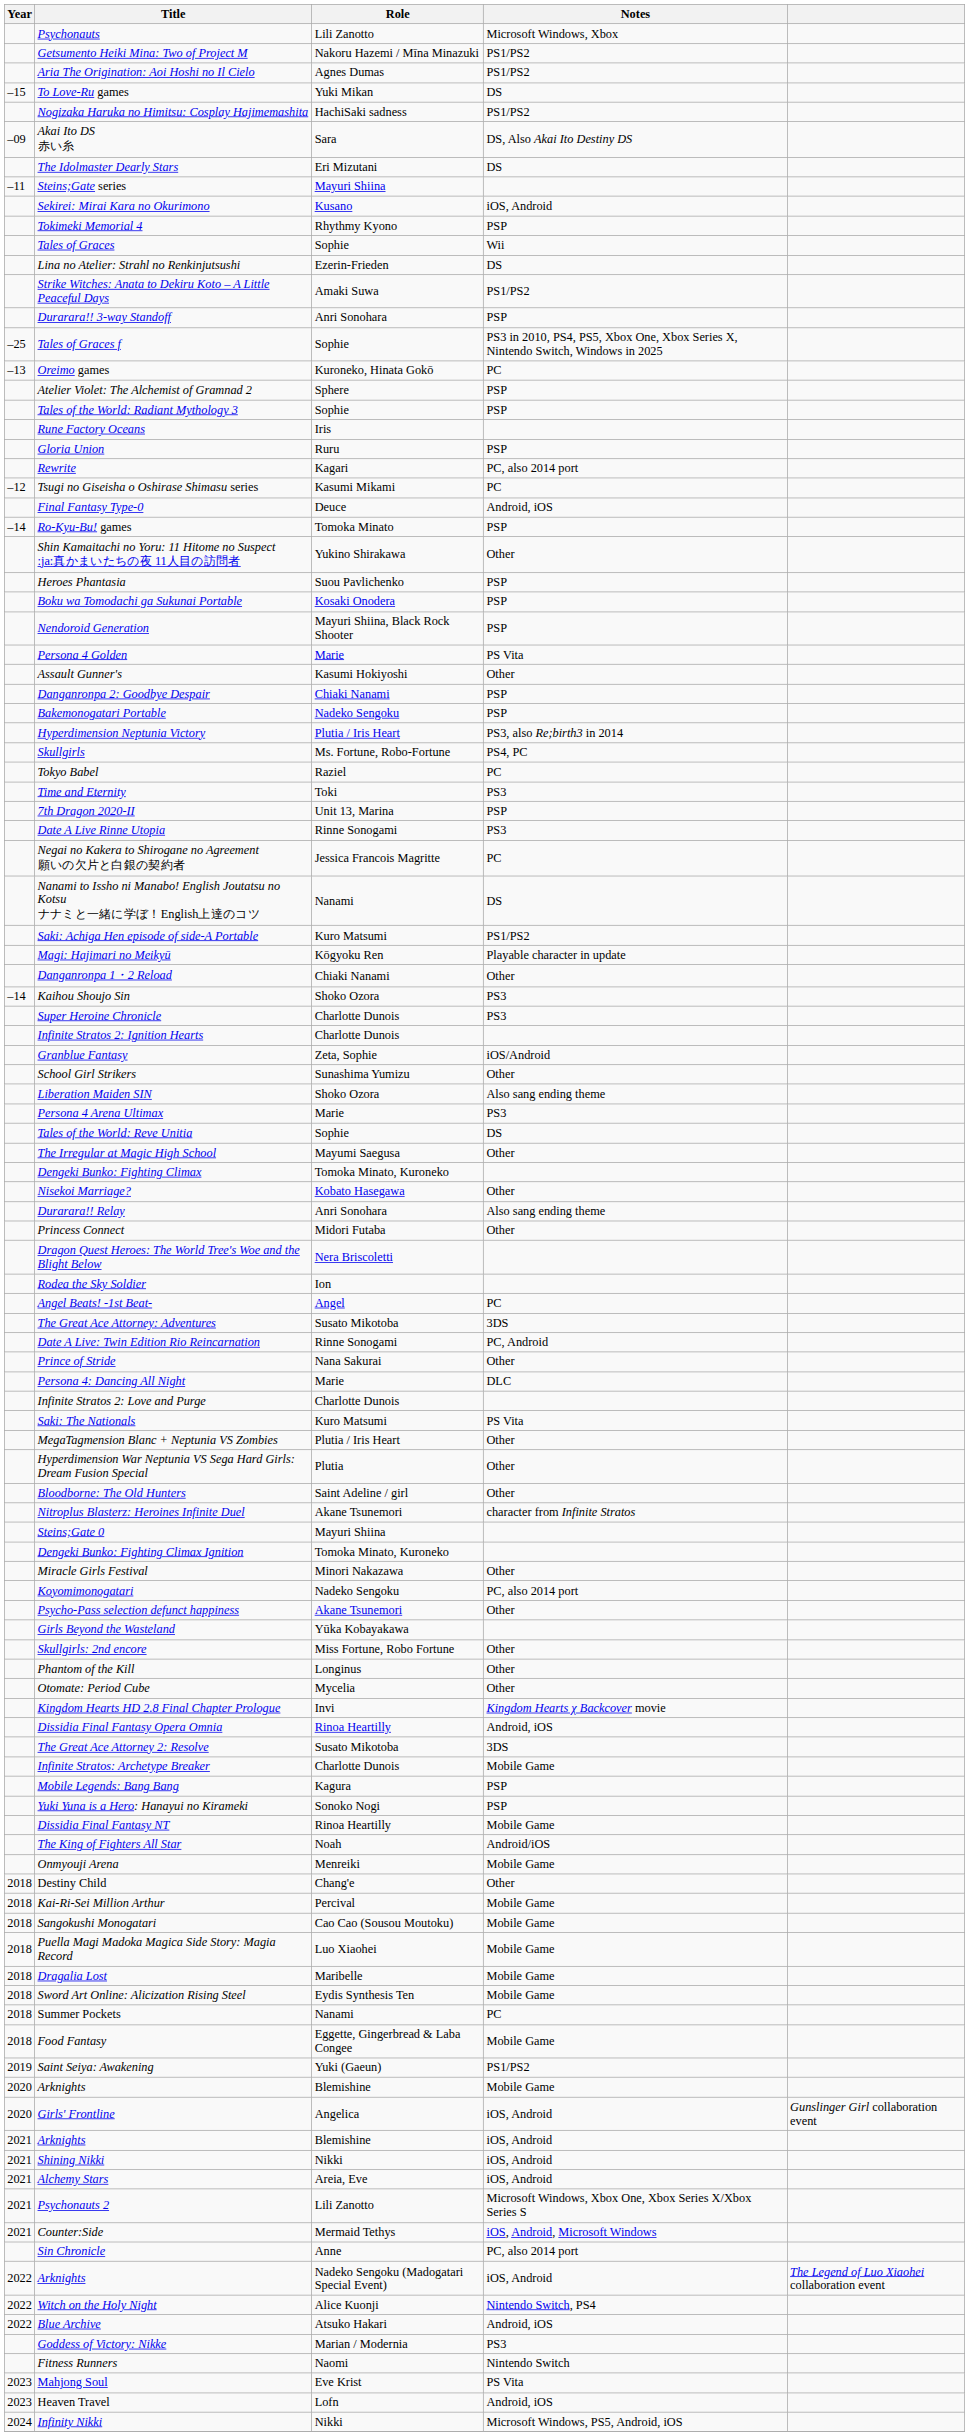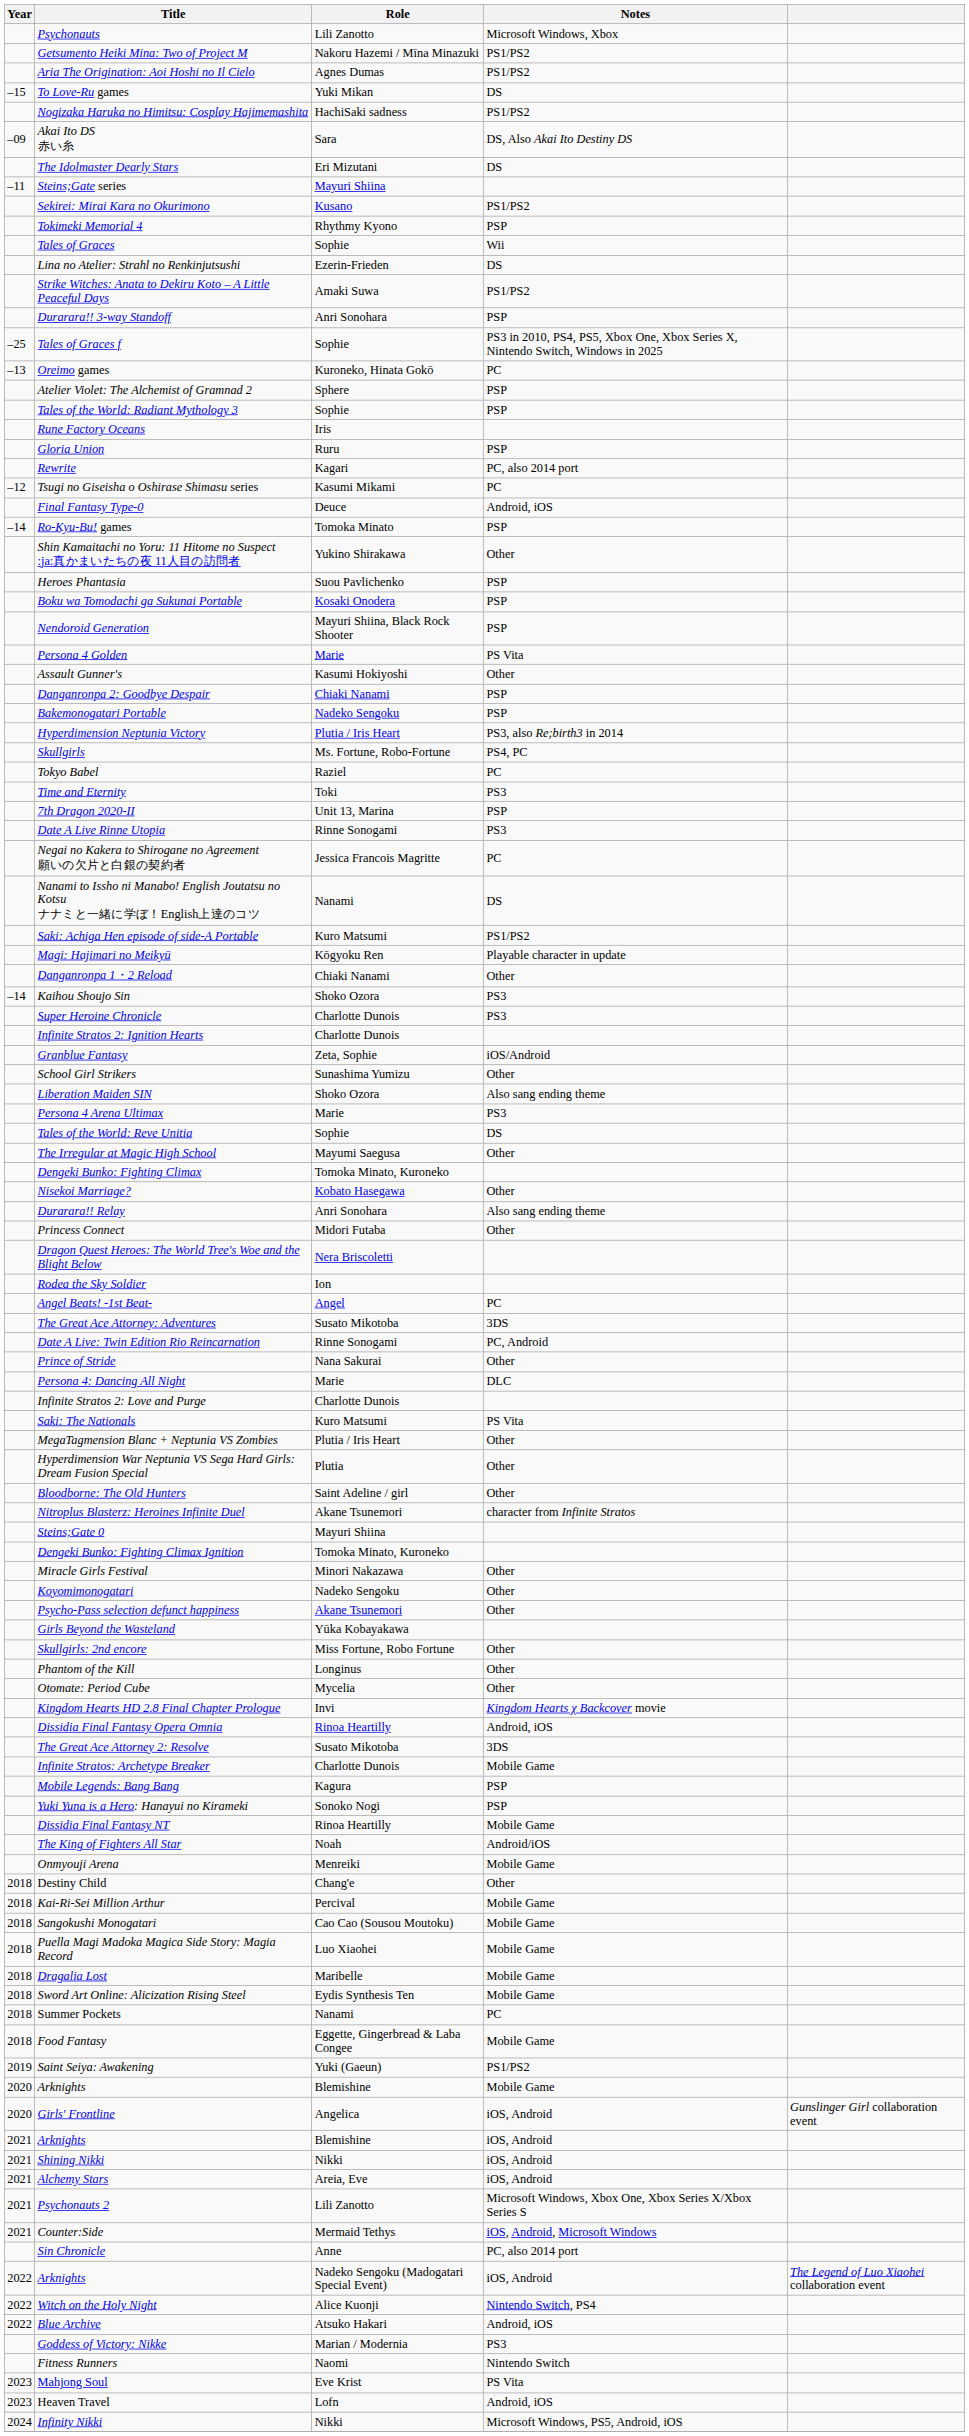Sekirei: Mirai Kara no Okurimono | Notes: iOS, Android -> PS1/PS2
Koyomimonogatari | Notes: PC, also 2014 port -> Other
